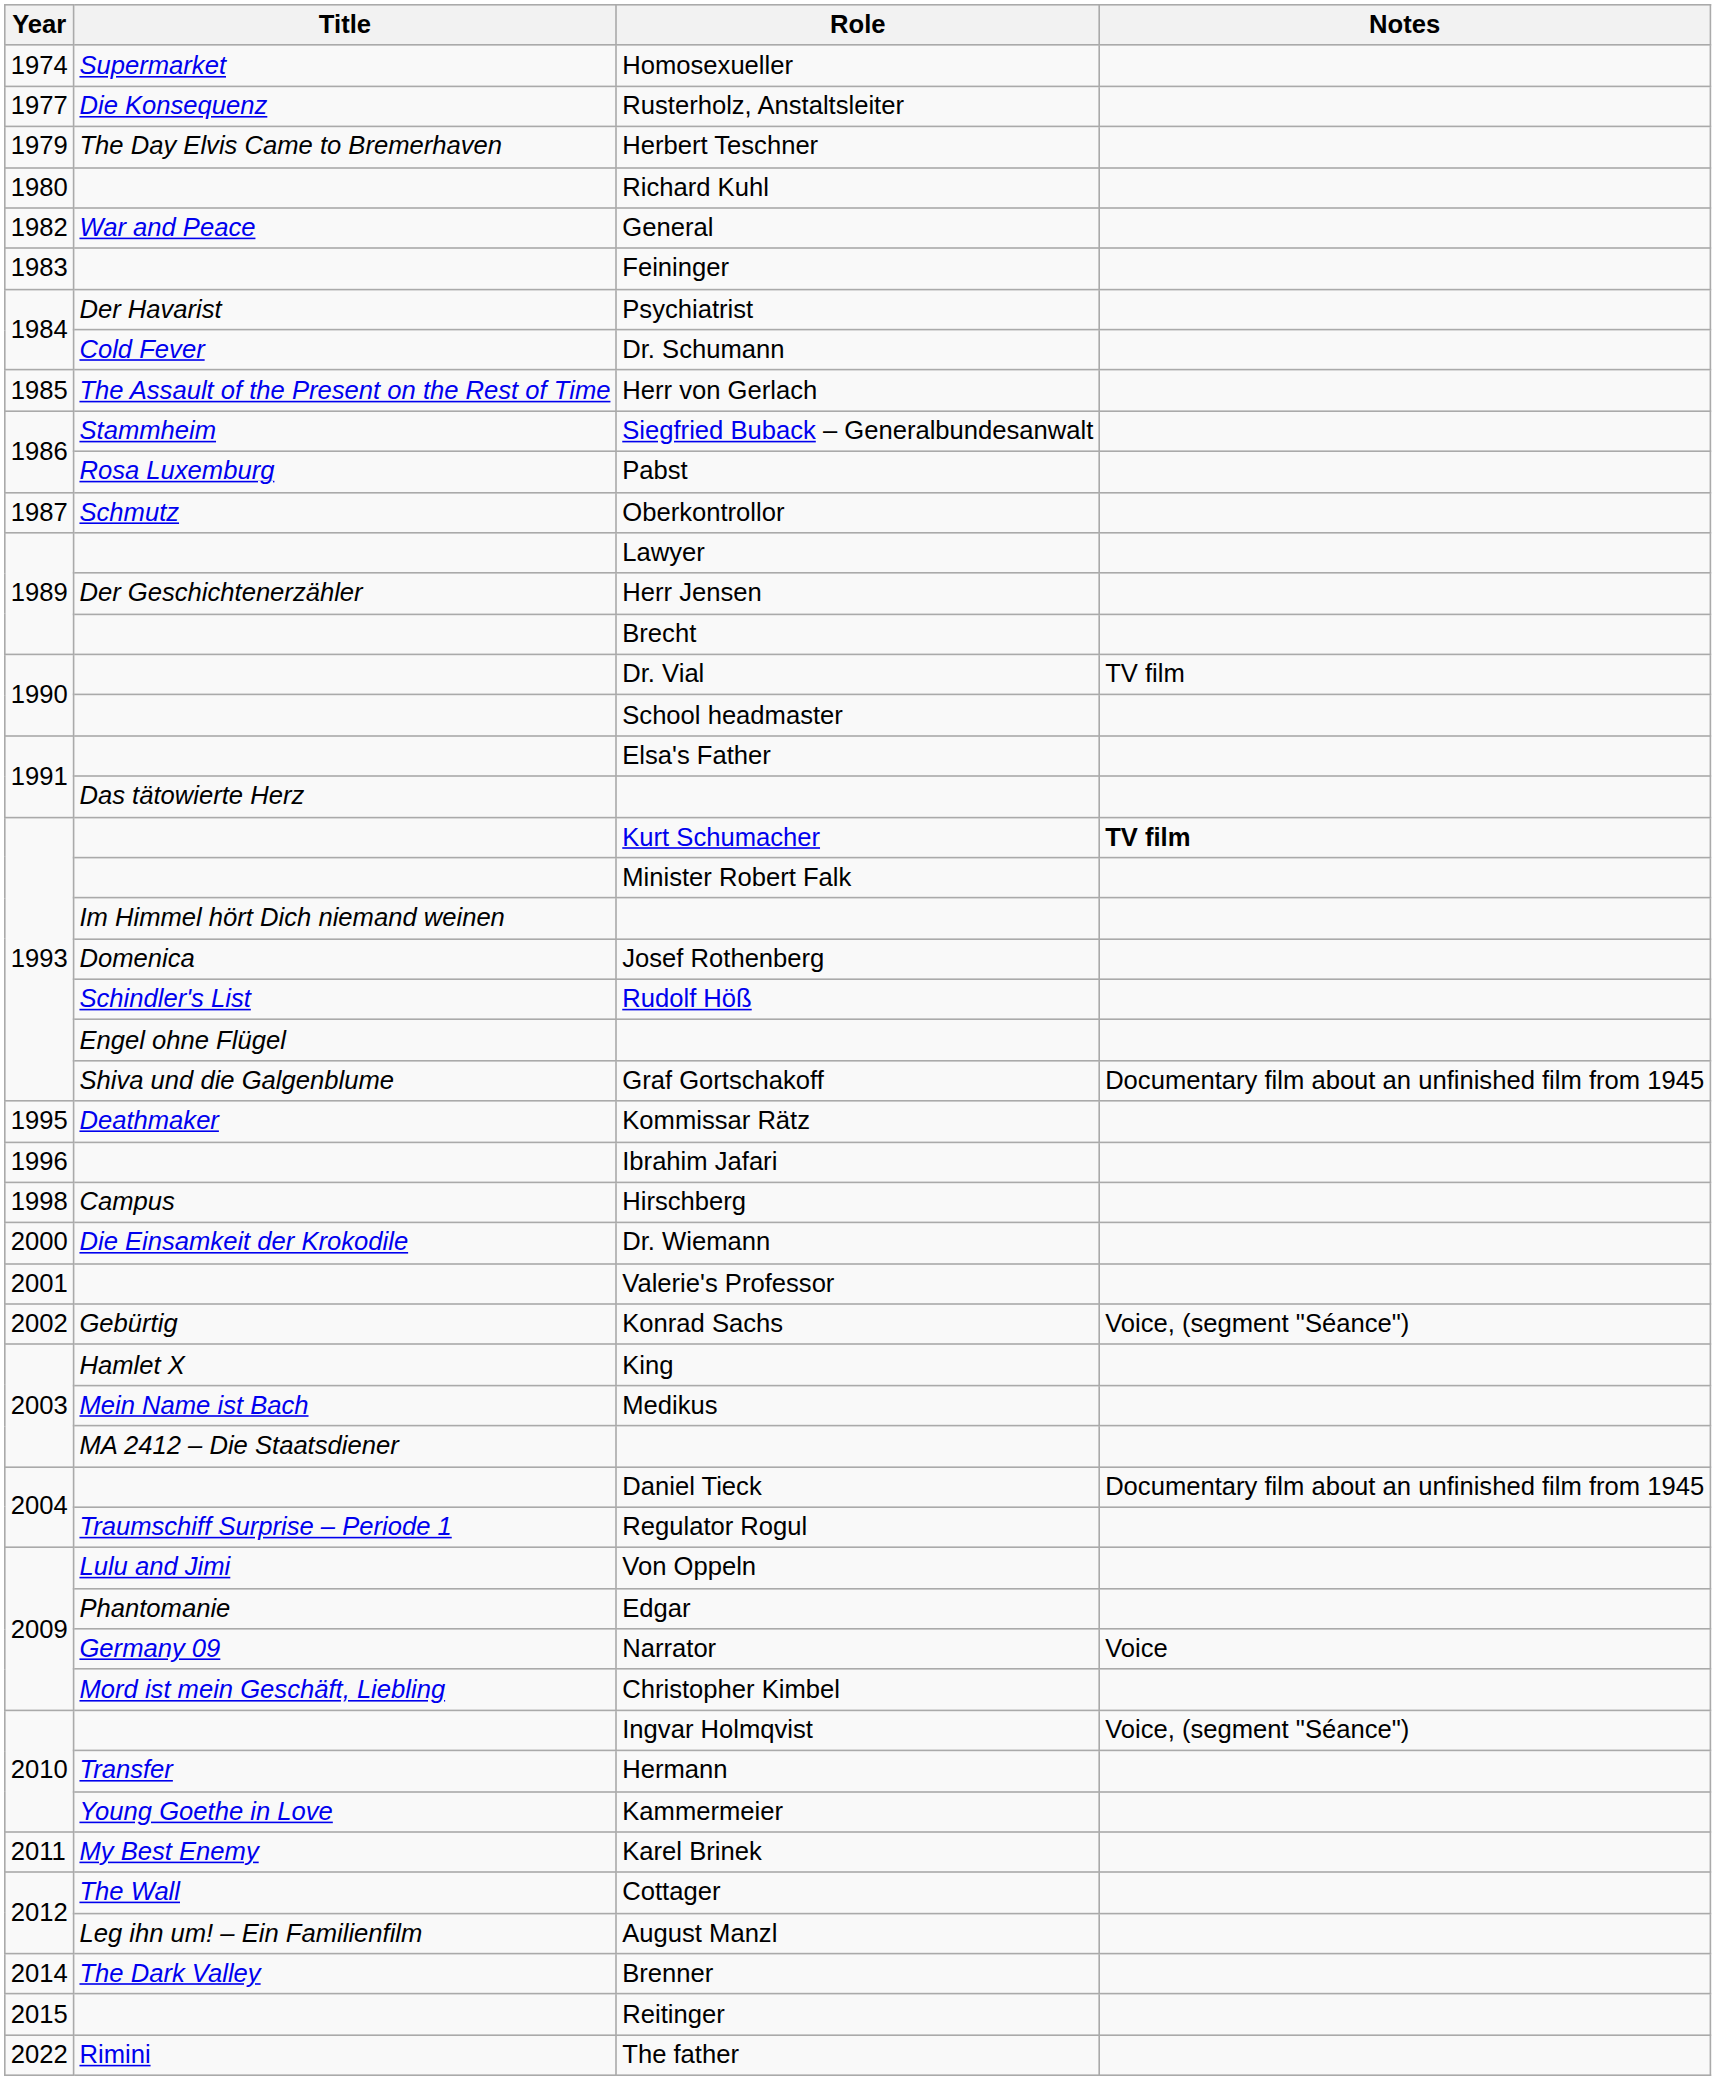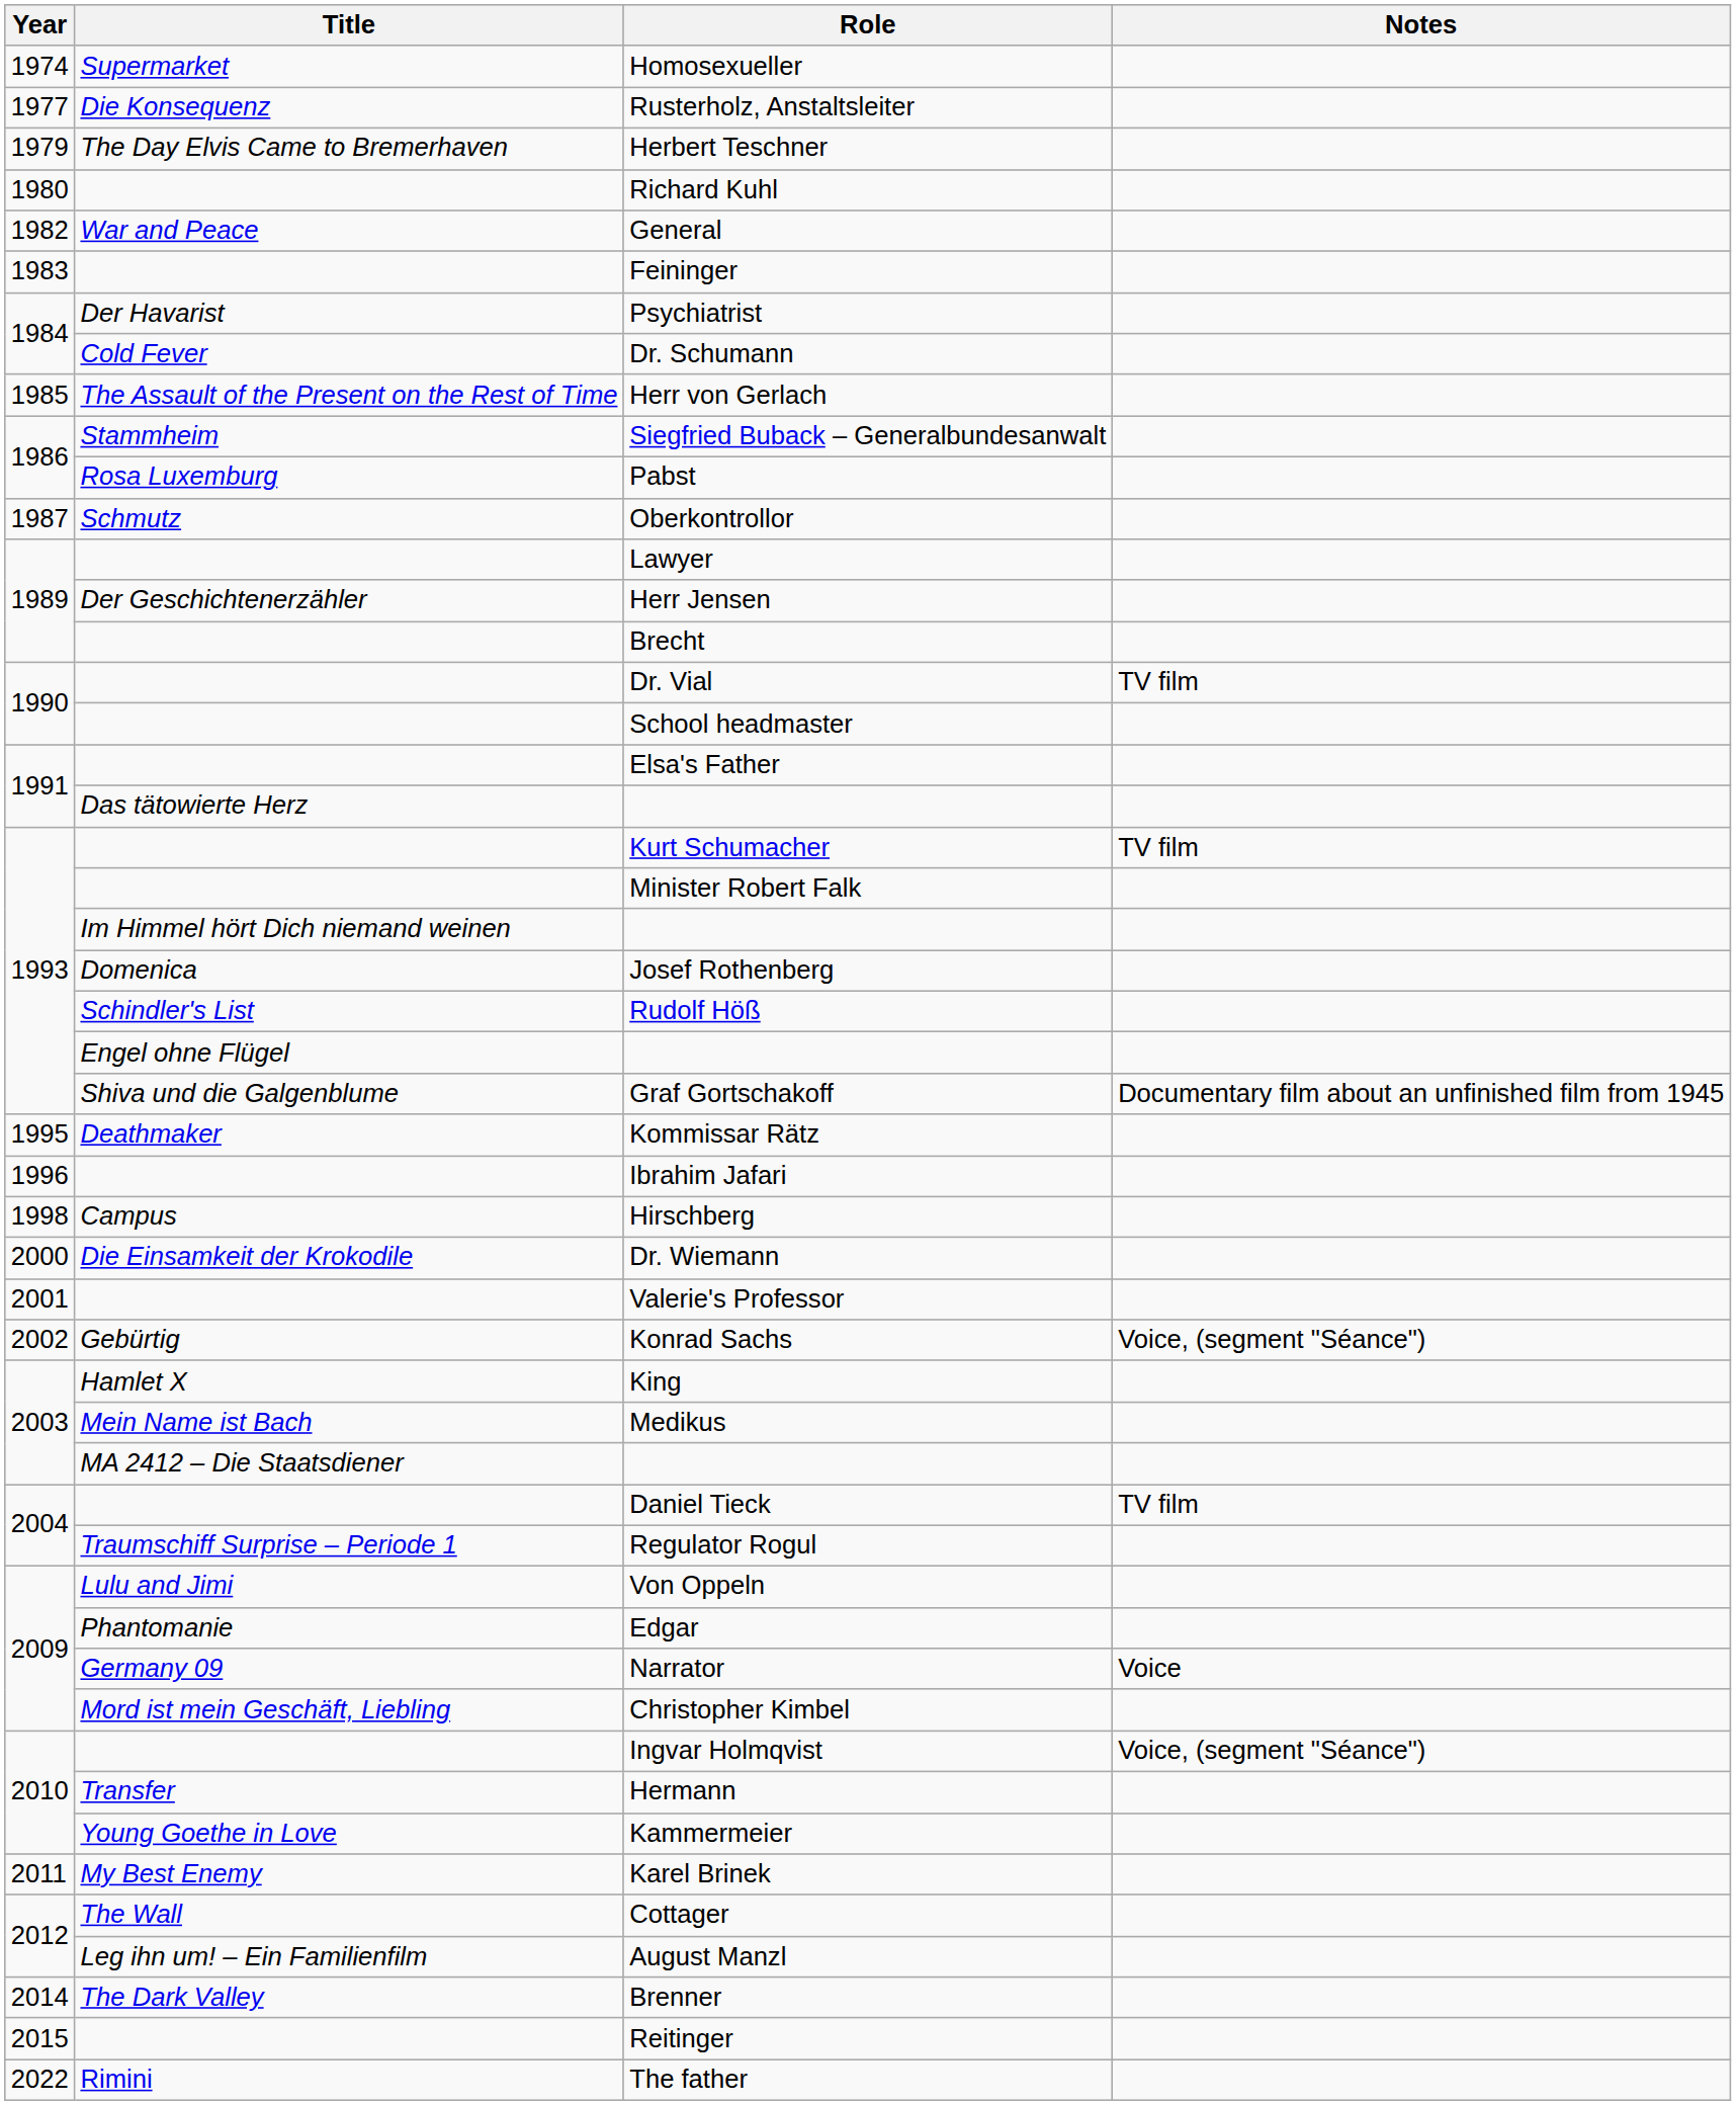Kurt Schumacher | Notes: bold -> normal
Daniel Tieck | Notes: Documentary film about an unfinished film from 1945 -> TV film
